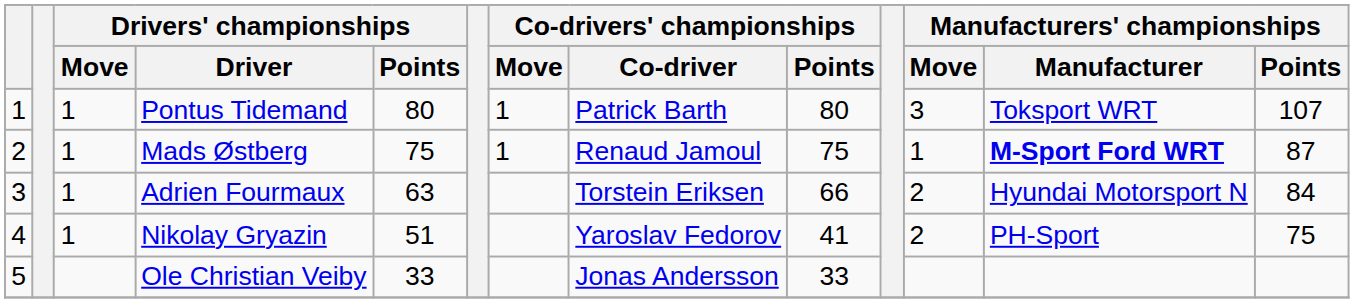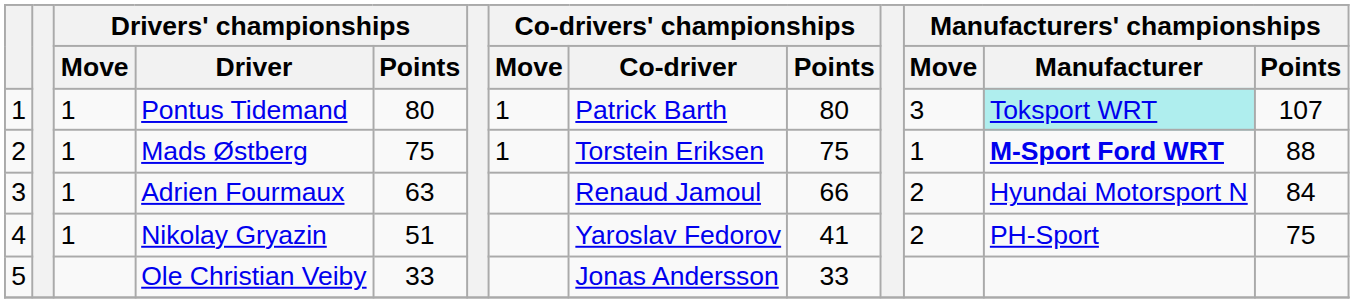Pontus Tidemand | Manufacturers' championships / Manufacturer: no background -> paleturquoise background
Mads Østberg | Co-drivers' championships / Co-driver: Renaud Jamoul -> Torstein Eriksen
Mads Østberg | Manufacturers' championships / Points: 87 -> 88
Adrien Fourmaux | Co-drivers' championships / Co-driver: Torstein Eriksen -> Renaud Jamoul
